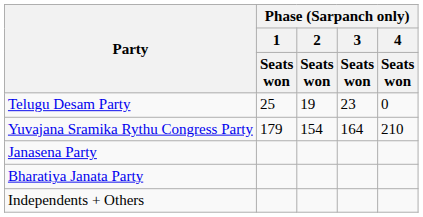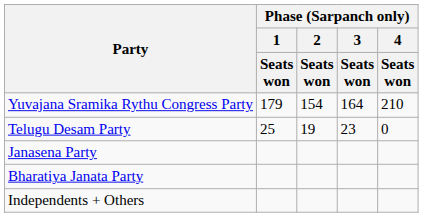rows swapped: Yuvajana Sramika Rythu Congress Party <-> Telugu Desam Party
